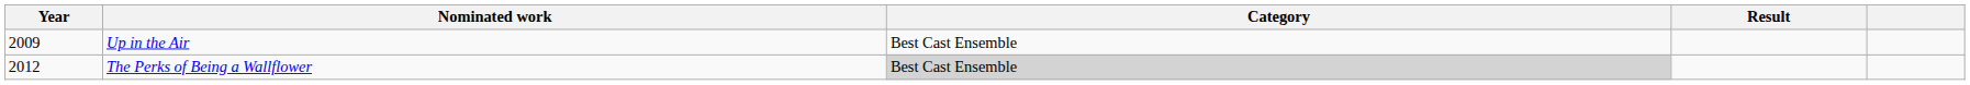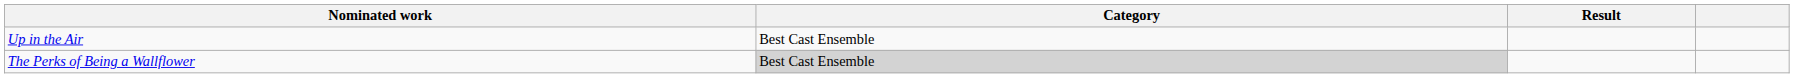- column: Year | 2009 | 2012
